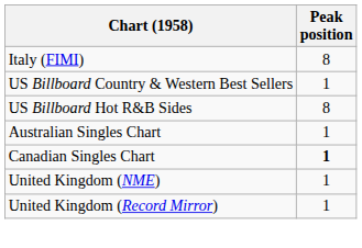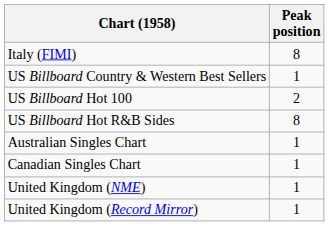+ row: US Billboard Hot 100 | 2
Canadian Singles Chart | Peak position: bold -> normal
